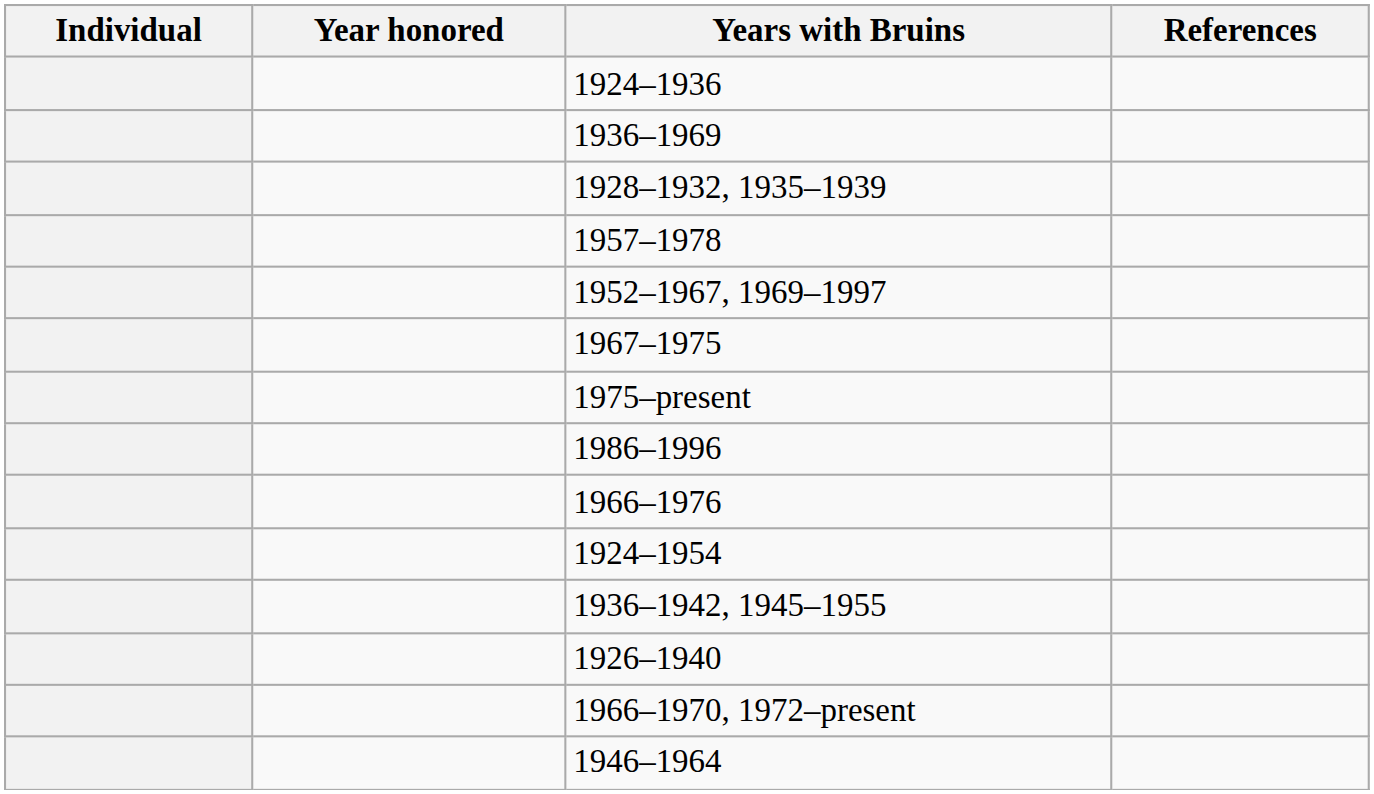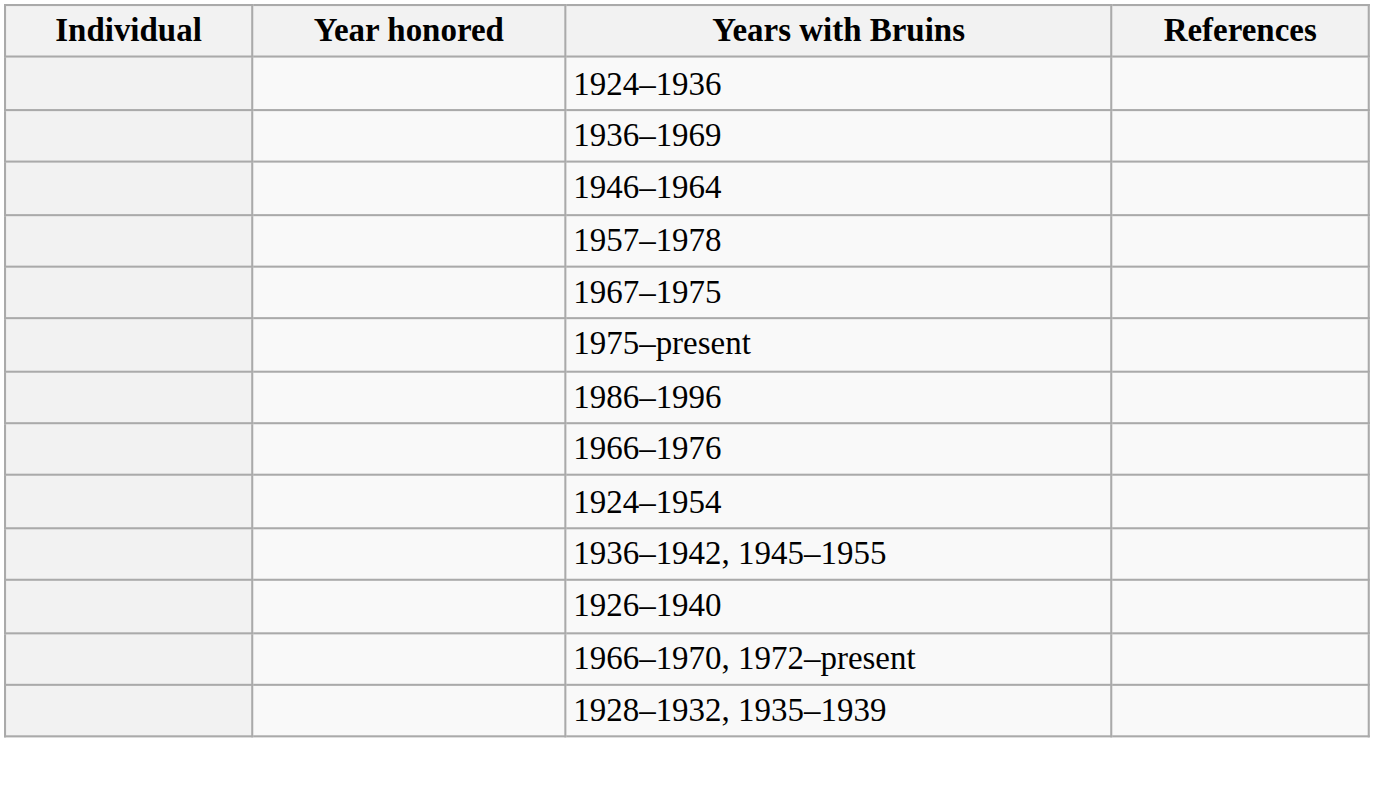rows swapped: 1946–1964 <-> 1928–1932, 1935–1939
- row: 1952–1967, 1969–1997
